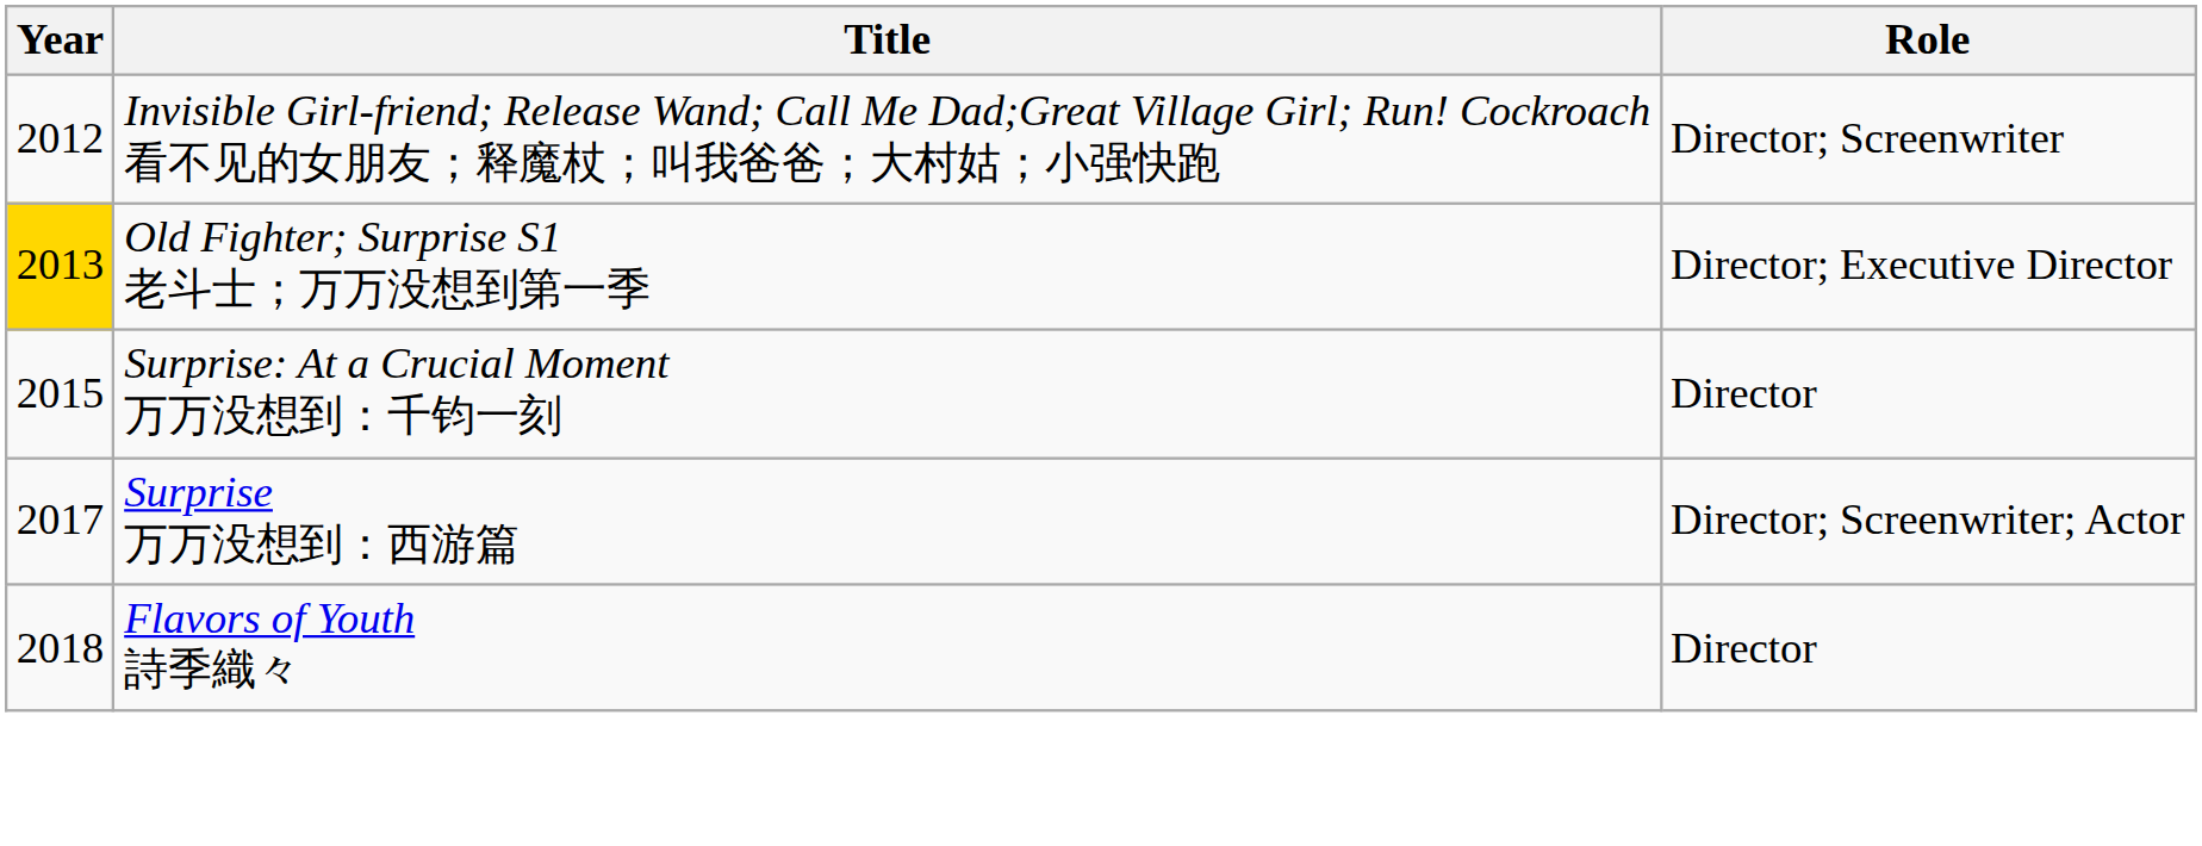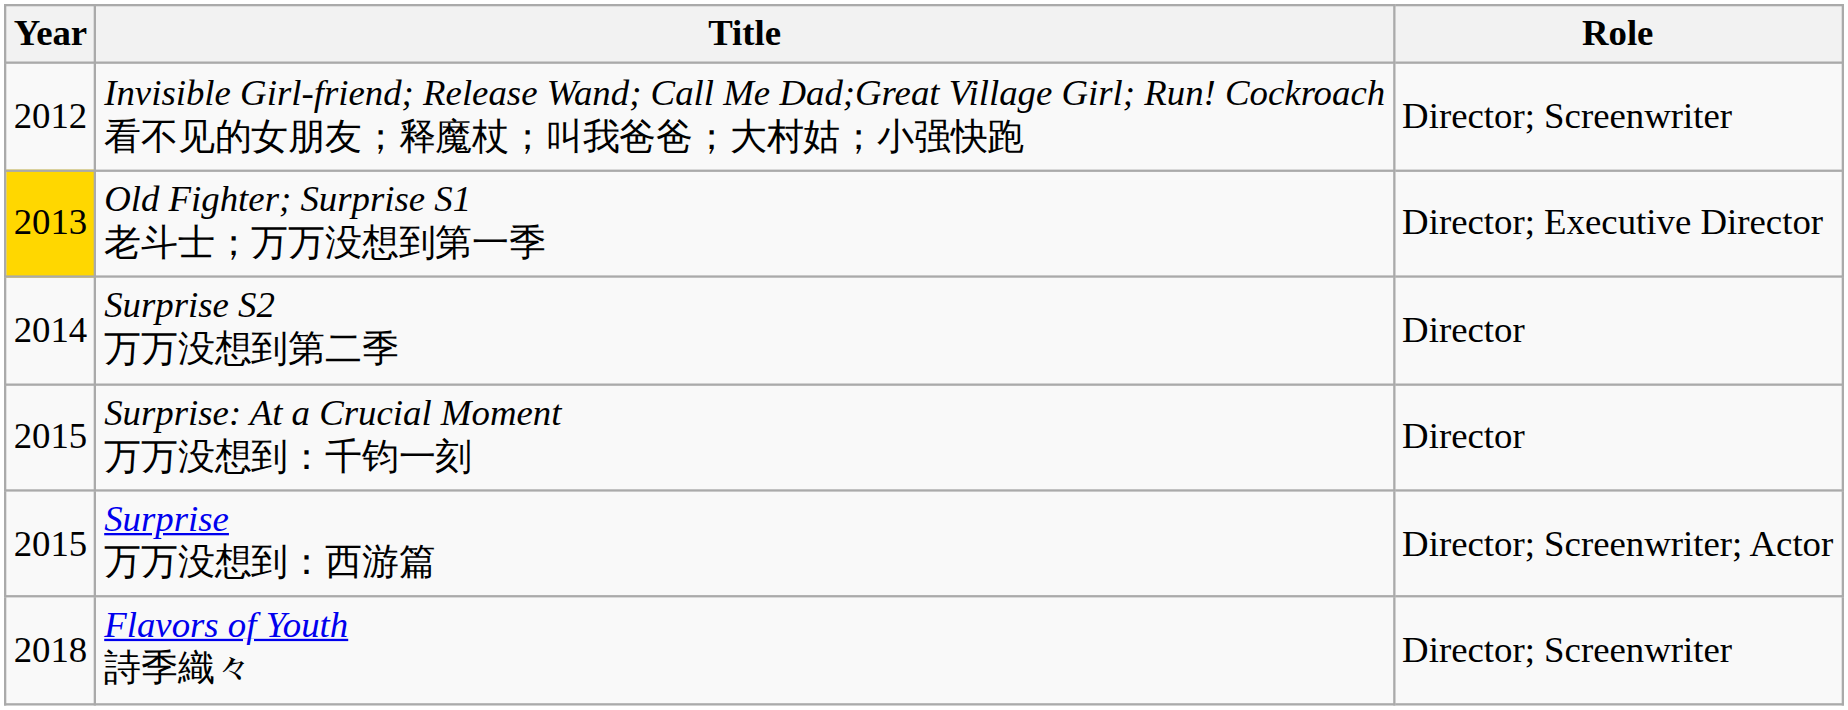+ row: 2014 | Surprise S2 万万没想到第二季 | Director
Surprise 万万没想到：西游篇 | Year: 2017 -> 2015
Flavors of Youth 詩季織々 | Role: Director -> Director; Screenwriter
